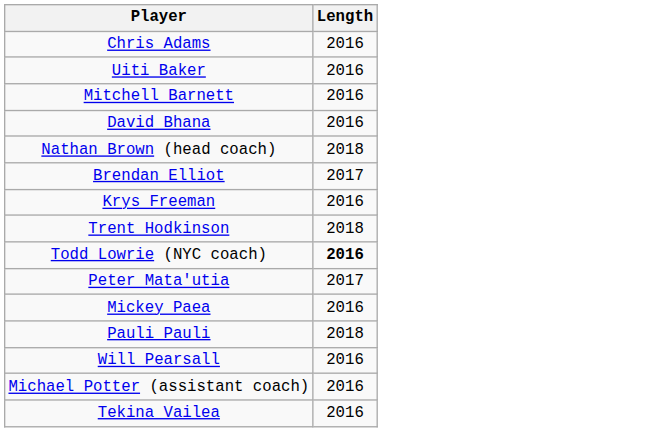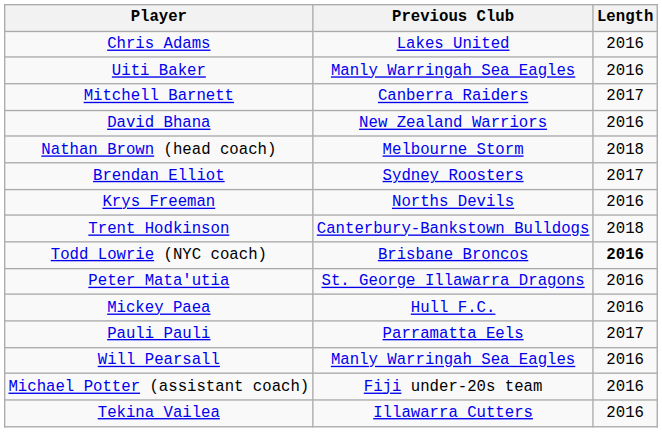+ column: Previous Club | Lakes United | Manly Warringah Sea Eagles | Canberra Raiders | New Zealand Warriors | Melbourne Storm | Sydney Roosters | Norths Devils | Canterbury-Bankstown Bulldogs | Brisbane Broncos | St. George Illawarra Dragons | Hull F.C. | Parramatta Eels | Manly Warringah Sea Eagles | Fiji under-20s team | Illawarra Cutters
Mitchell Barnett | Length: 2016 -> 2017
Peter Mata'utia | Length: 2017 -> 2016
Pauli Pauli | Length: 2018 -> 2017
